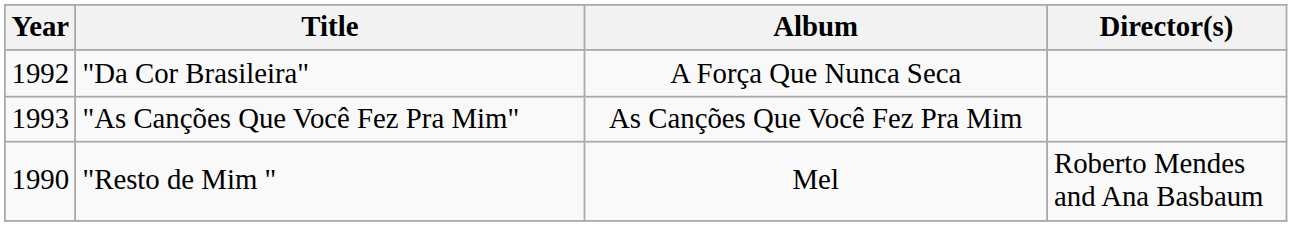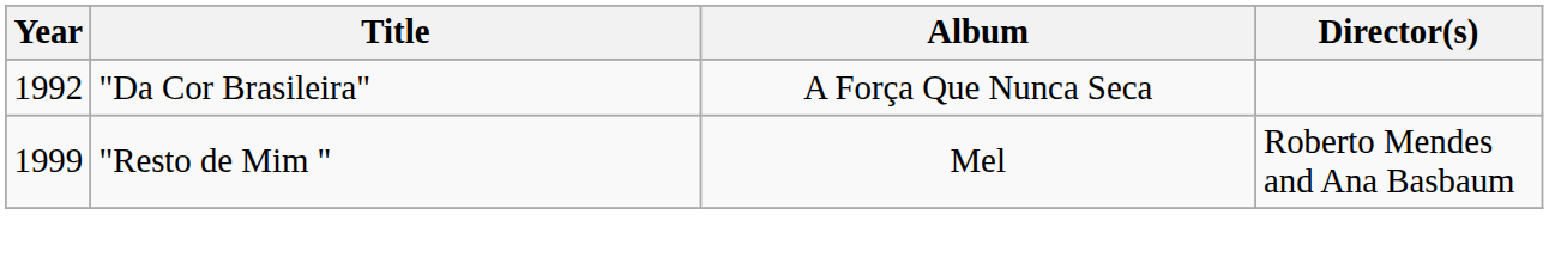- row: 1993 | "As Canções Que Você Fez Pra Mim" | As Canções Que Você Fez Pra Mim
"Resto de Mim " | Year: 1990 -> 1999
